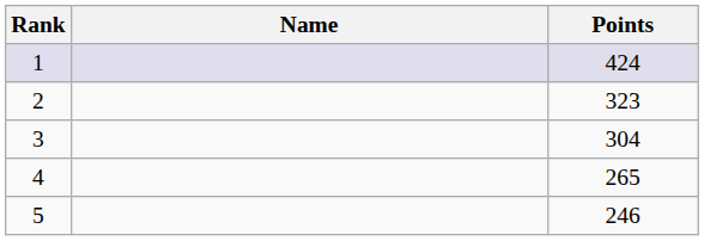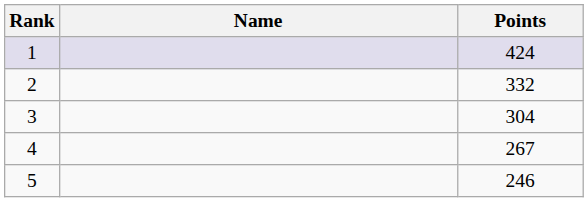2 | Points: 323 -> 332
4 | Points: 265 -> 267
